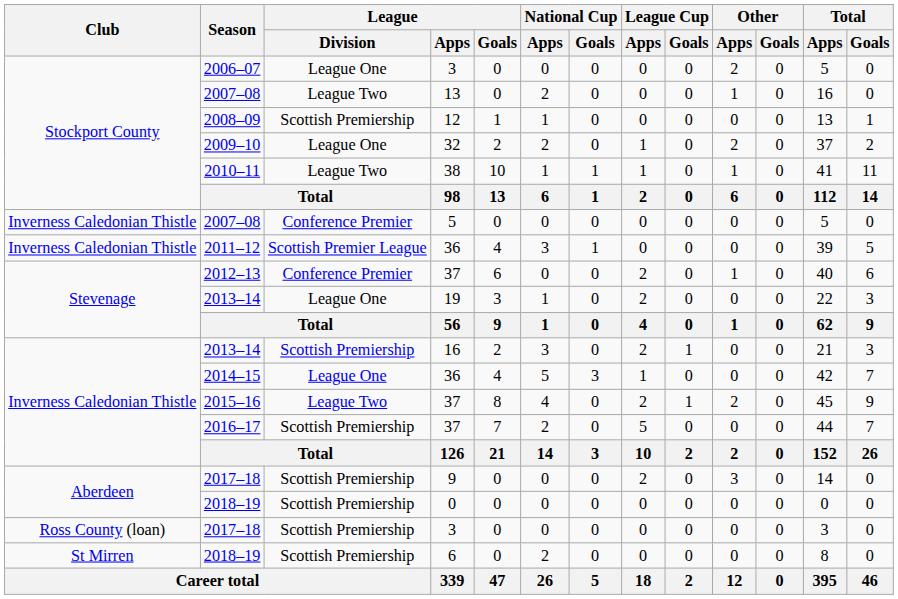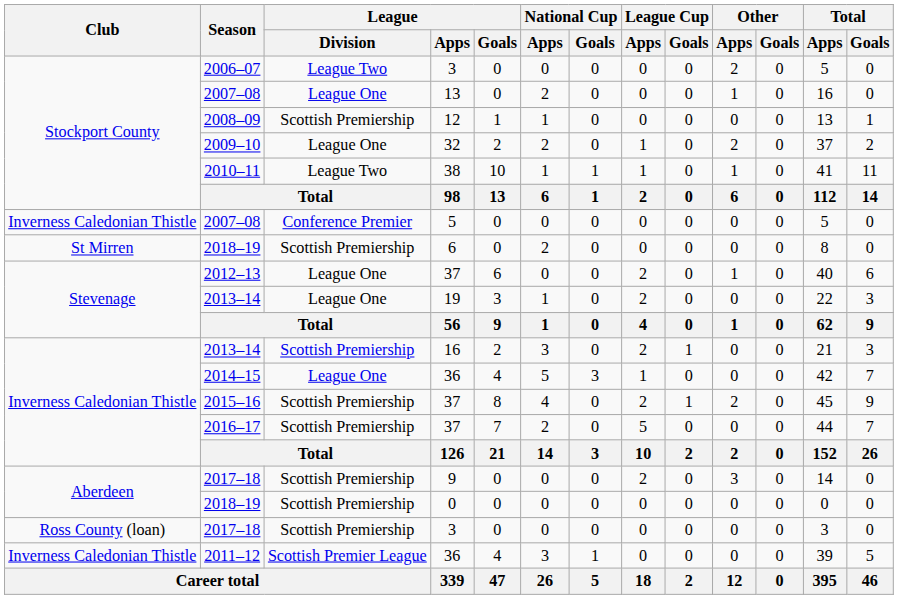2006–07 | League / Division: League One -> League Two
2007–08 / 13 | League / Division: League Two -> League One
rows swapped: 2011–12 <-> 2018–19 / 6
2012–13 | League / Division: Conference Premier -> League One
2015–16 | League / Division: League Two -> Scottish Premiership
